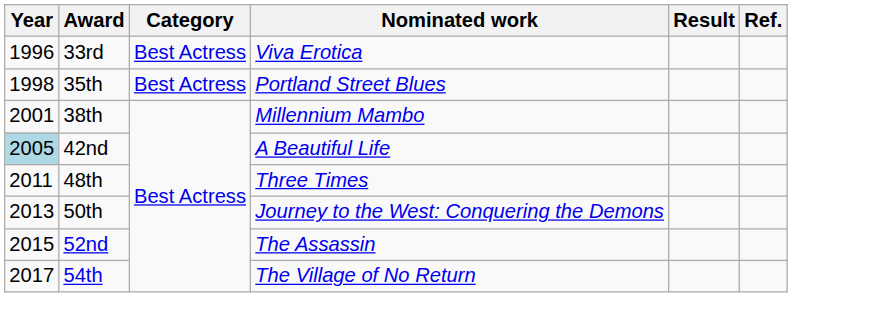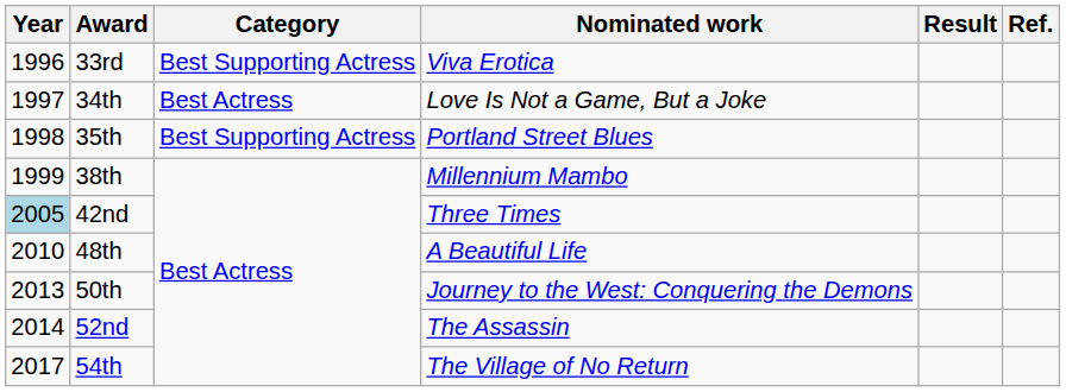33rd | Category: Best Actress -> Best Supporting Actress
+ row: 1997 | 34th | Best Actress | Love Is Not a Game, But a Joke
35th | Category: Best Actress -> Best Supporting Actress
38th | Year: 2001 -> 1999
42nd | Nominated work: A Beautiful Life -> Three Times
48th | Year: 2011 -> 2010
48th | Nominated work: Three Times -> A Beautiful Life
52nd | Year: 2015 -> 2014
